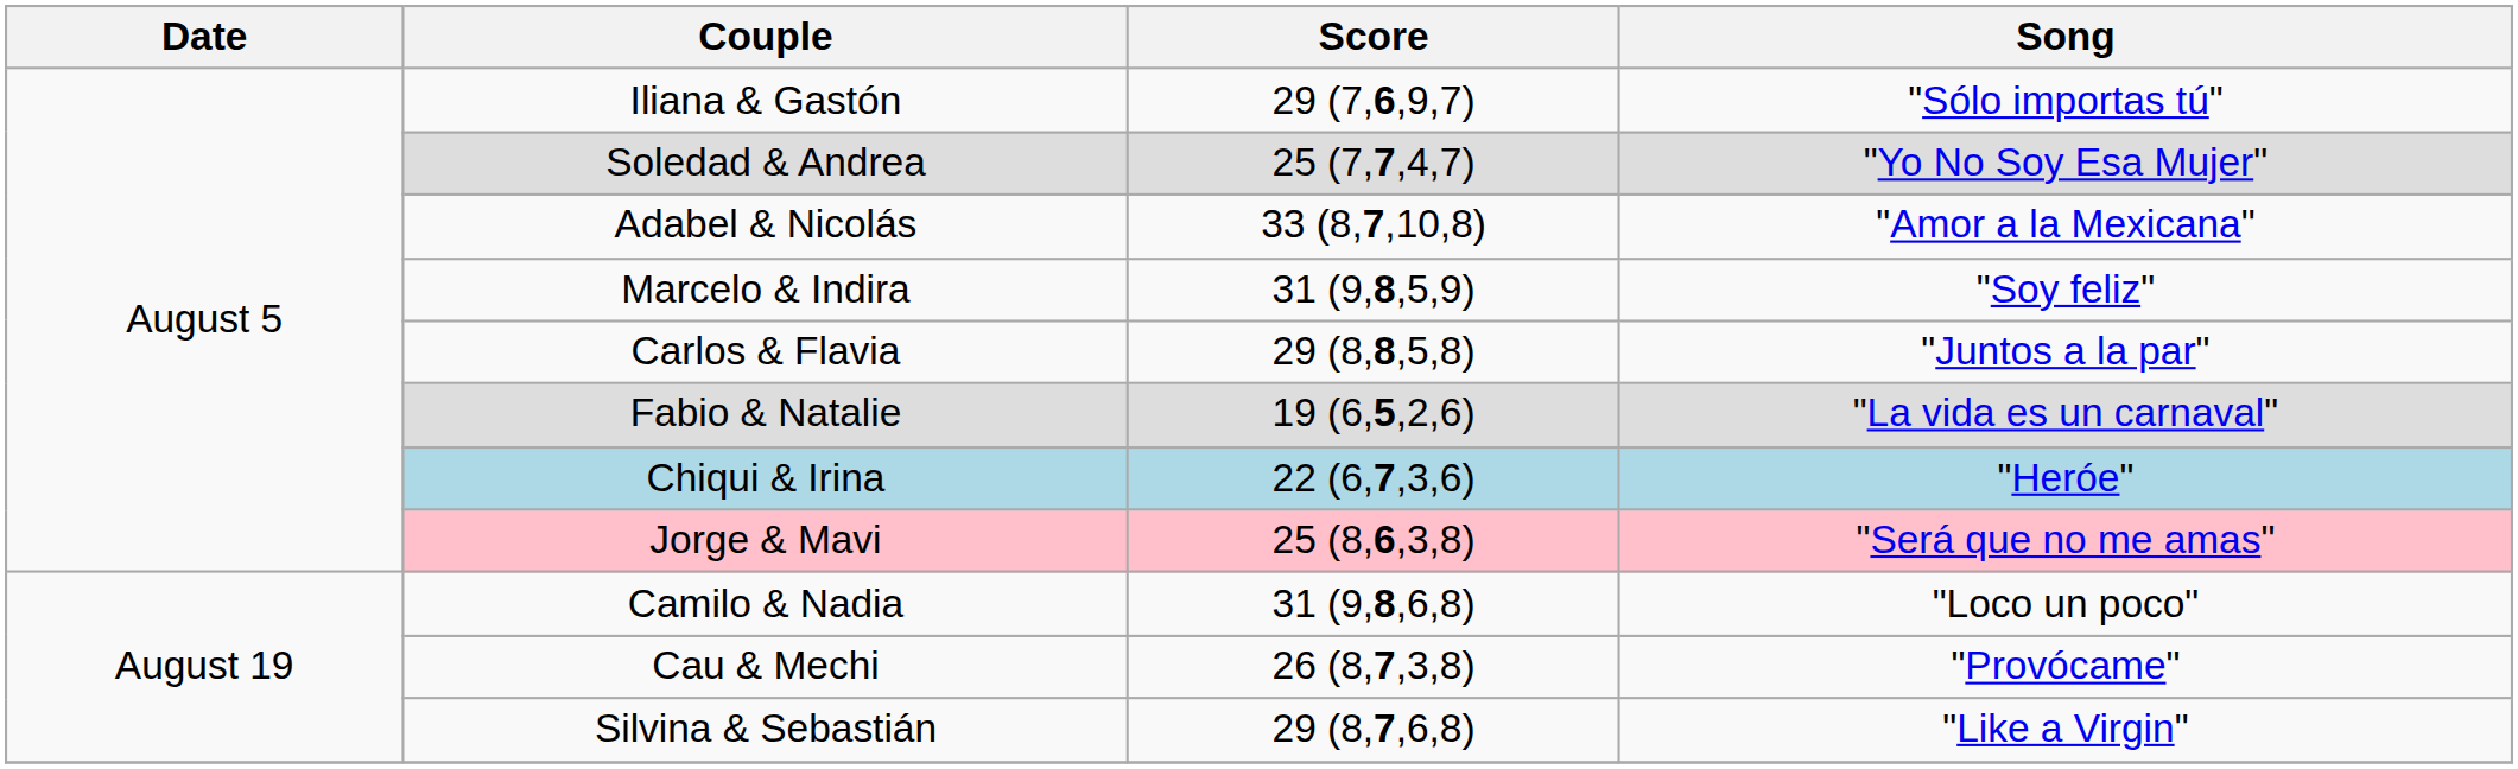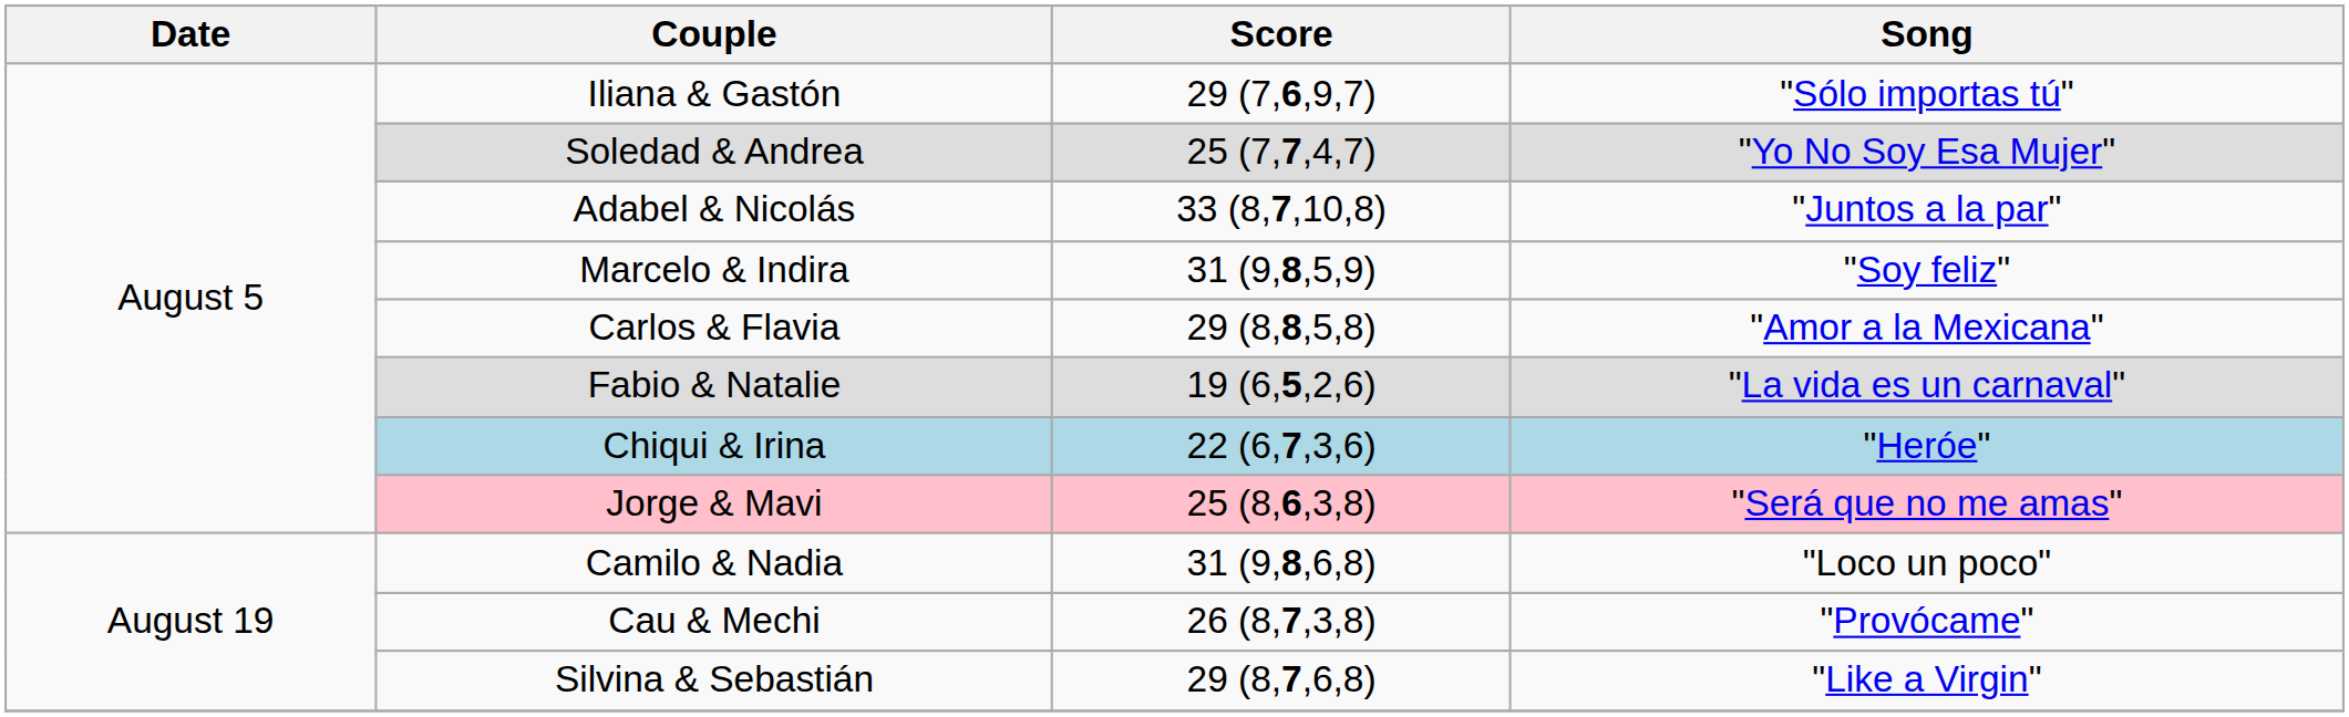Adabel & Nicolás | Song: "Amor a la Mexicana" -> "Juntos a la par"
Carlos & Flavia | Song: "Juntos a la par" -> "Amor a la Mexicana"
